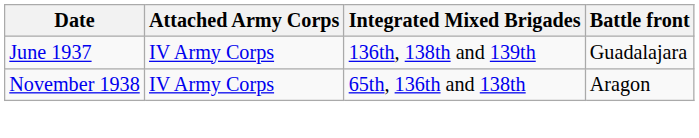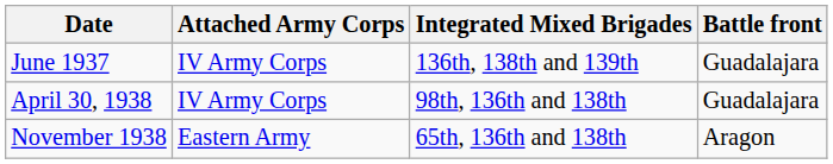+ row: April 30, 1938 | IV Army Corps | 98th, 136th and 138th | Guadalajara
November 1938 | Attached Army Corps: IV Army Corps -> Eastern Army
